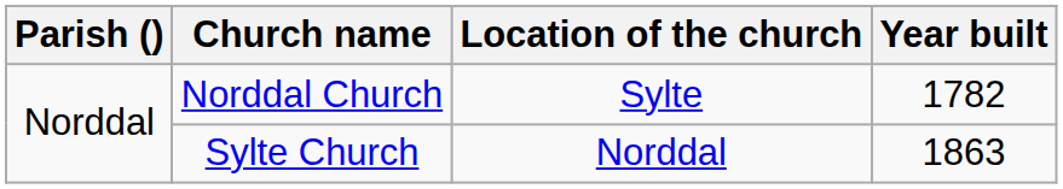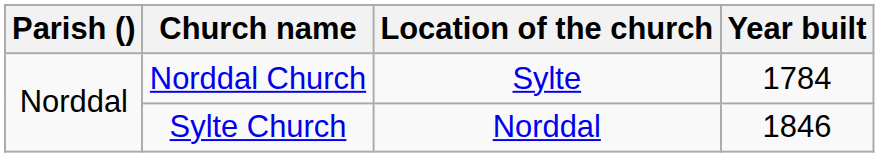Norddal Church | Year built: 1782 -> 1784
Sylte Church | Year built: 1863 -> 1846
